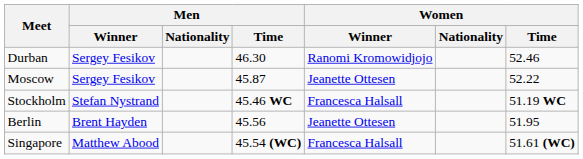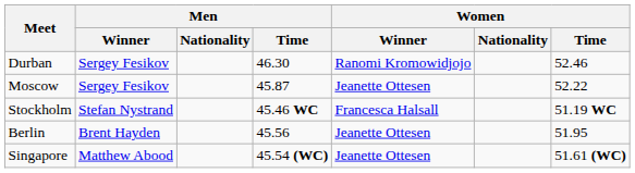Singapore | Women / Winner: Francesca Halsall -> Jeanette Ottesen
